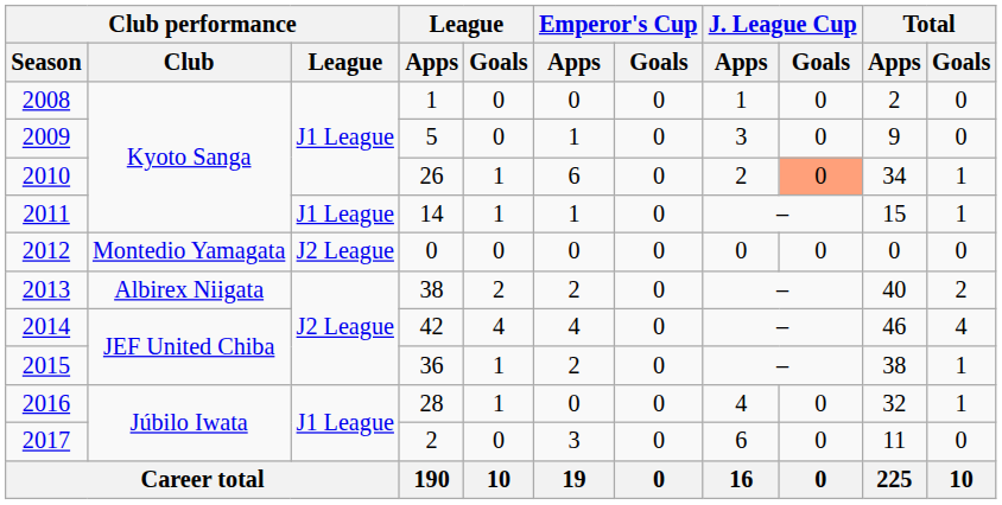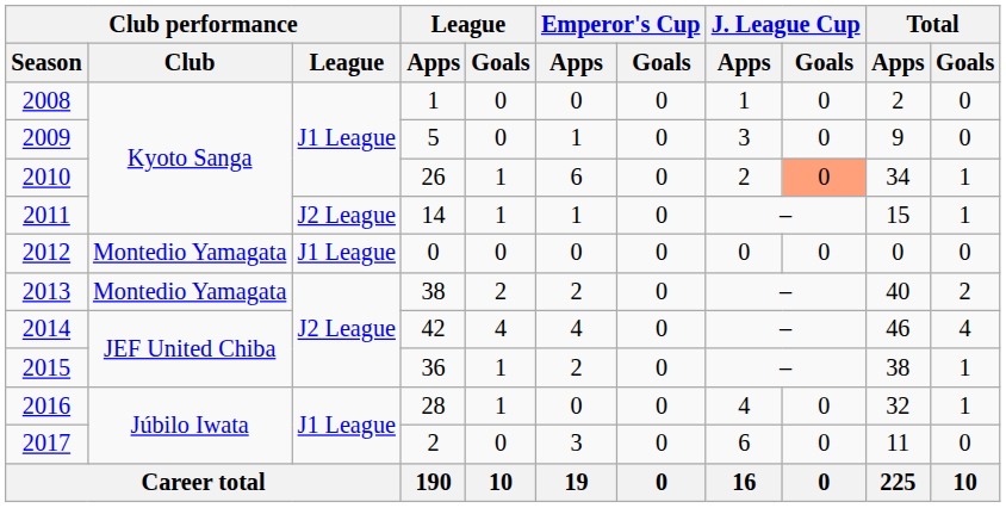2011 | Club performance / League: J1 League -> J2 League
2012 | Club performance / League: J2 League -> J1 League
2013 | Club performance / Club: Albirex Niigata -> Montedio Yamagata
